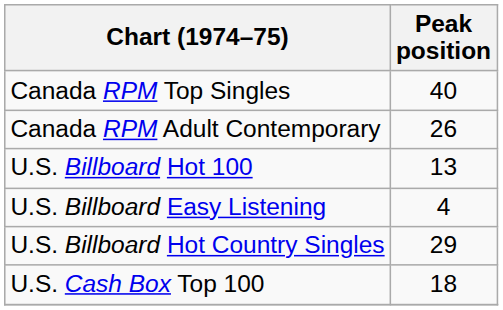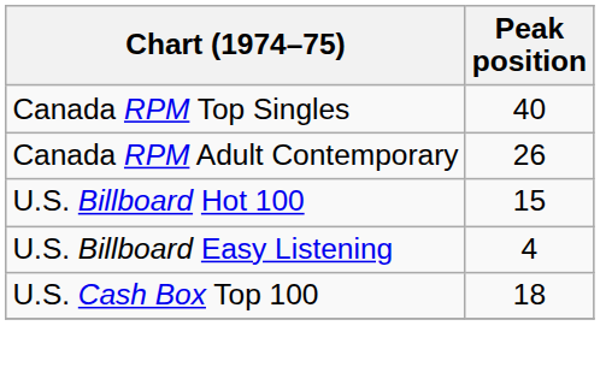U.S. Billboard Hot 100 | Peak position: 13 -> 15
- row: U.S. Billboard Hot Country Singles | 29
